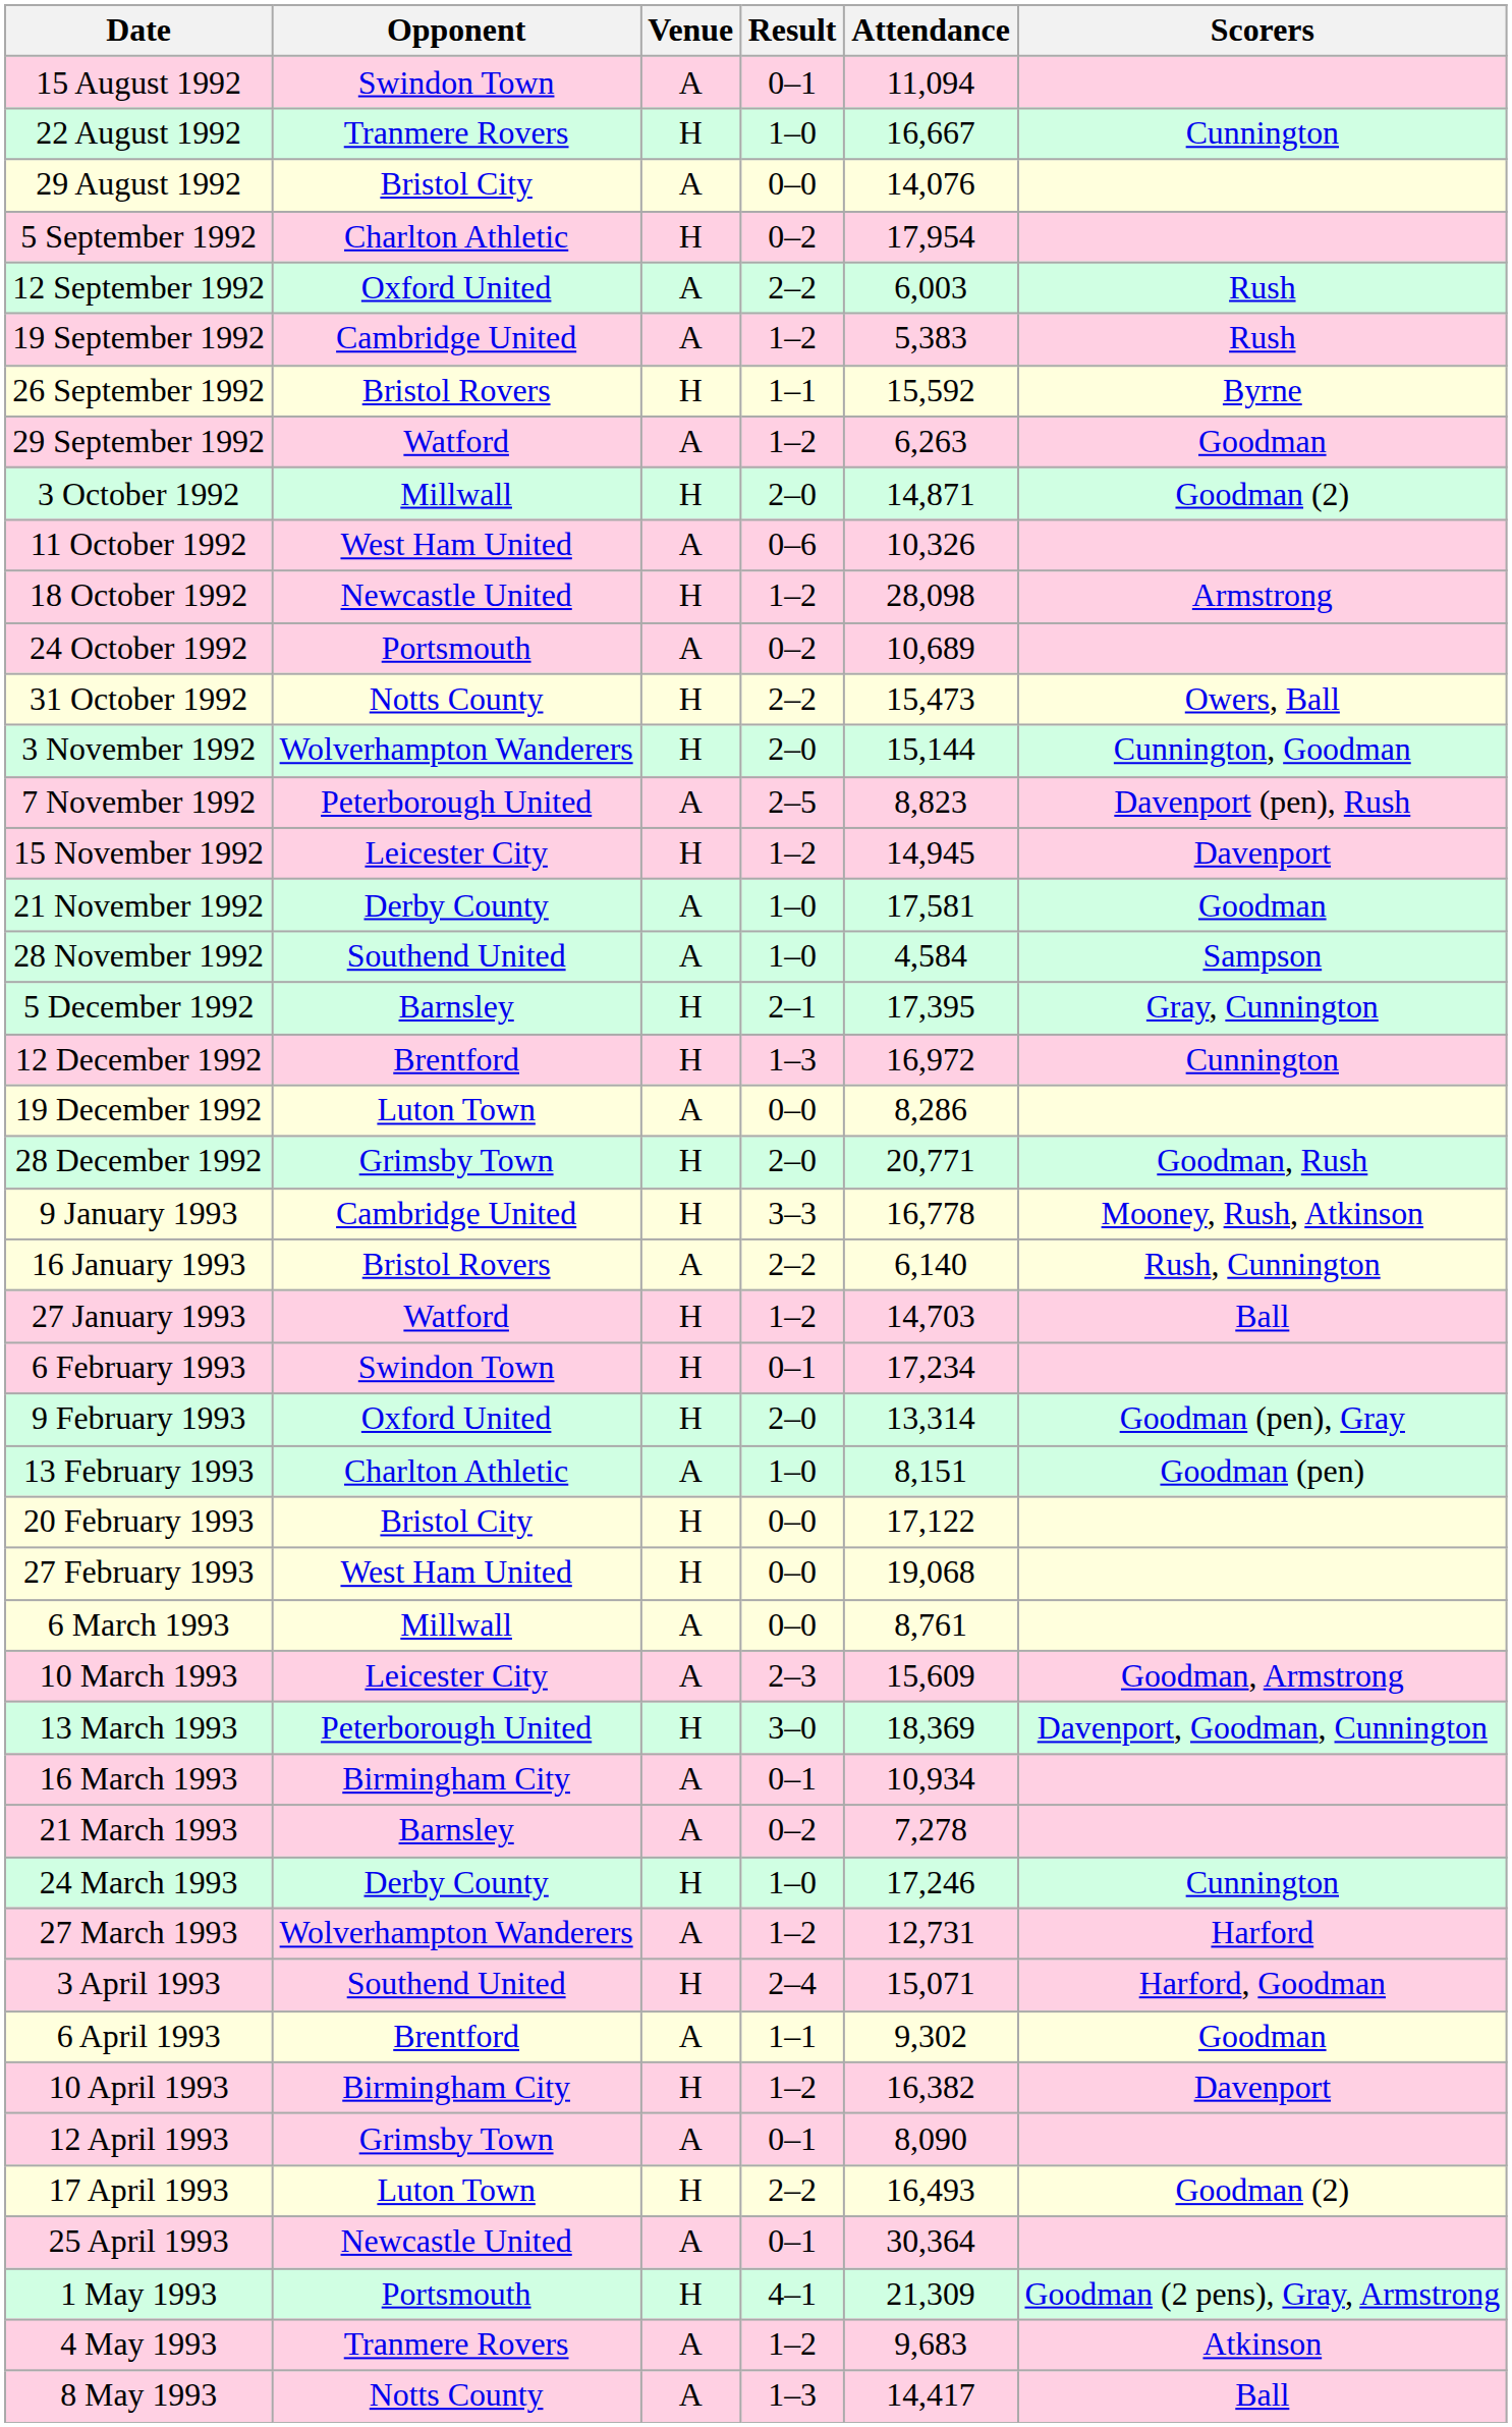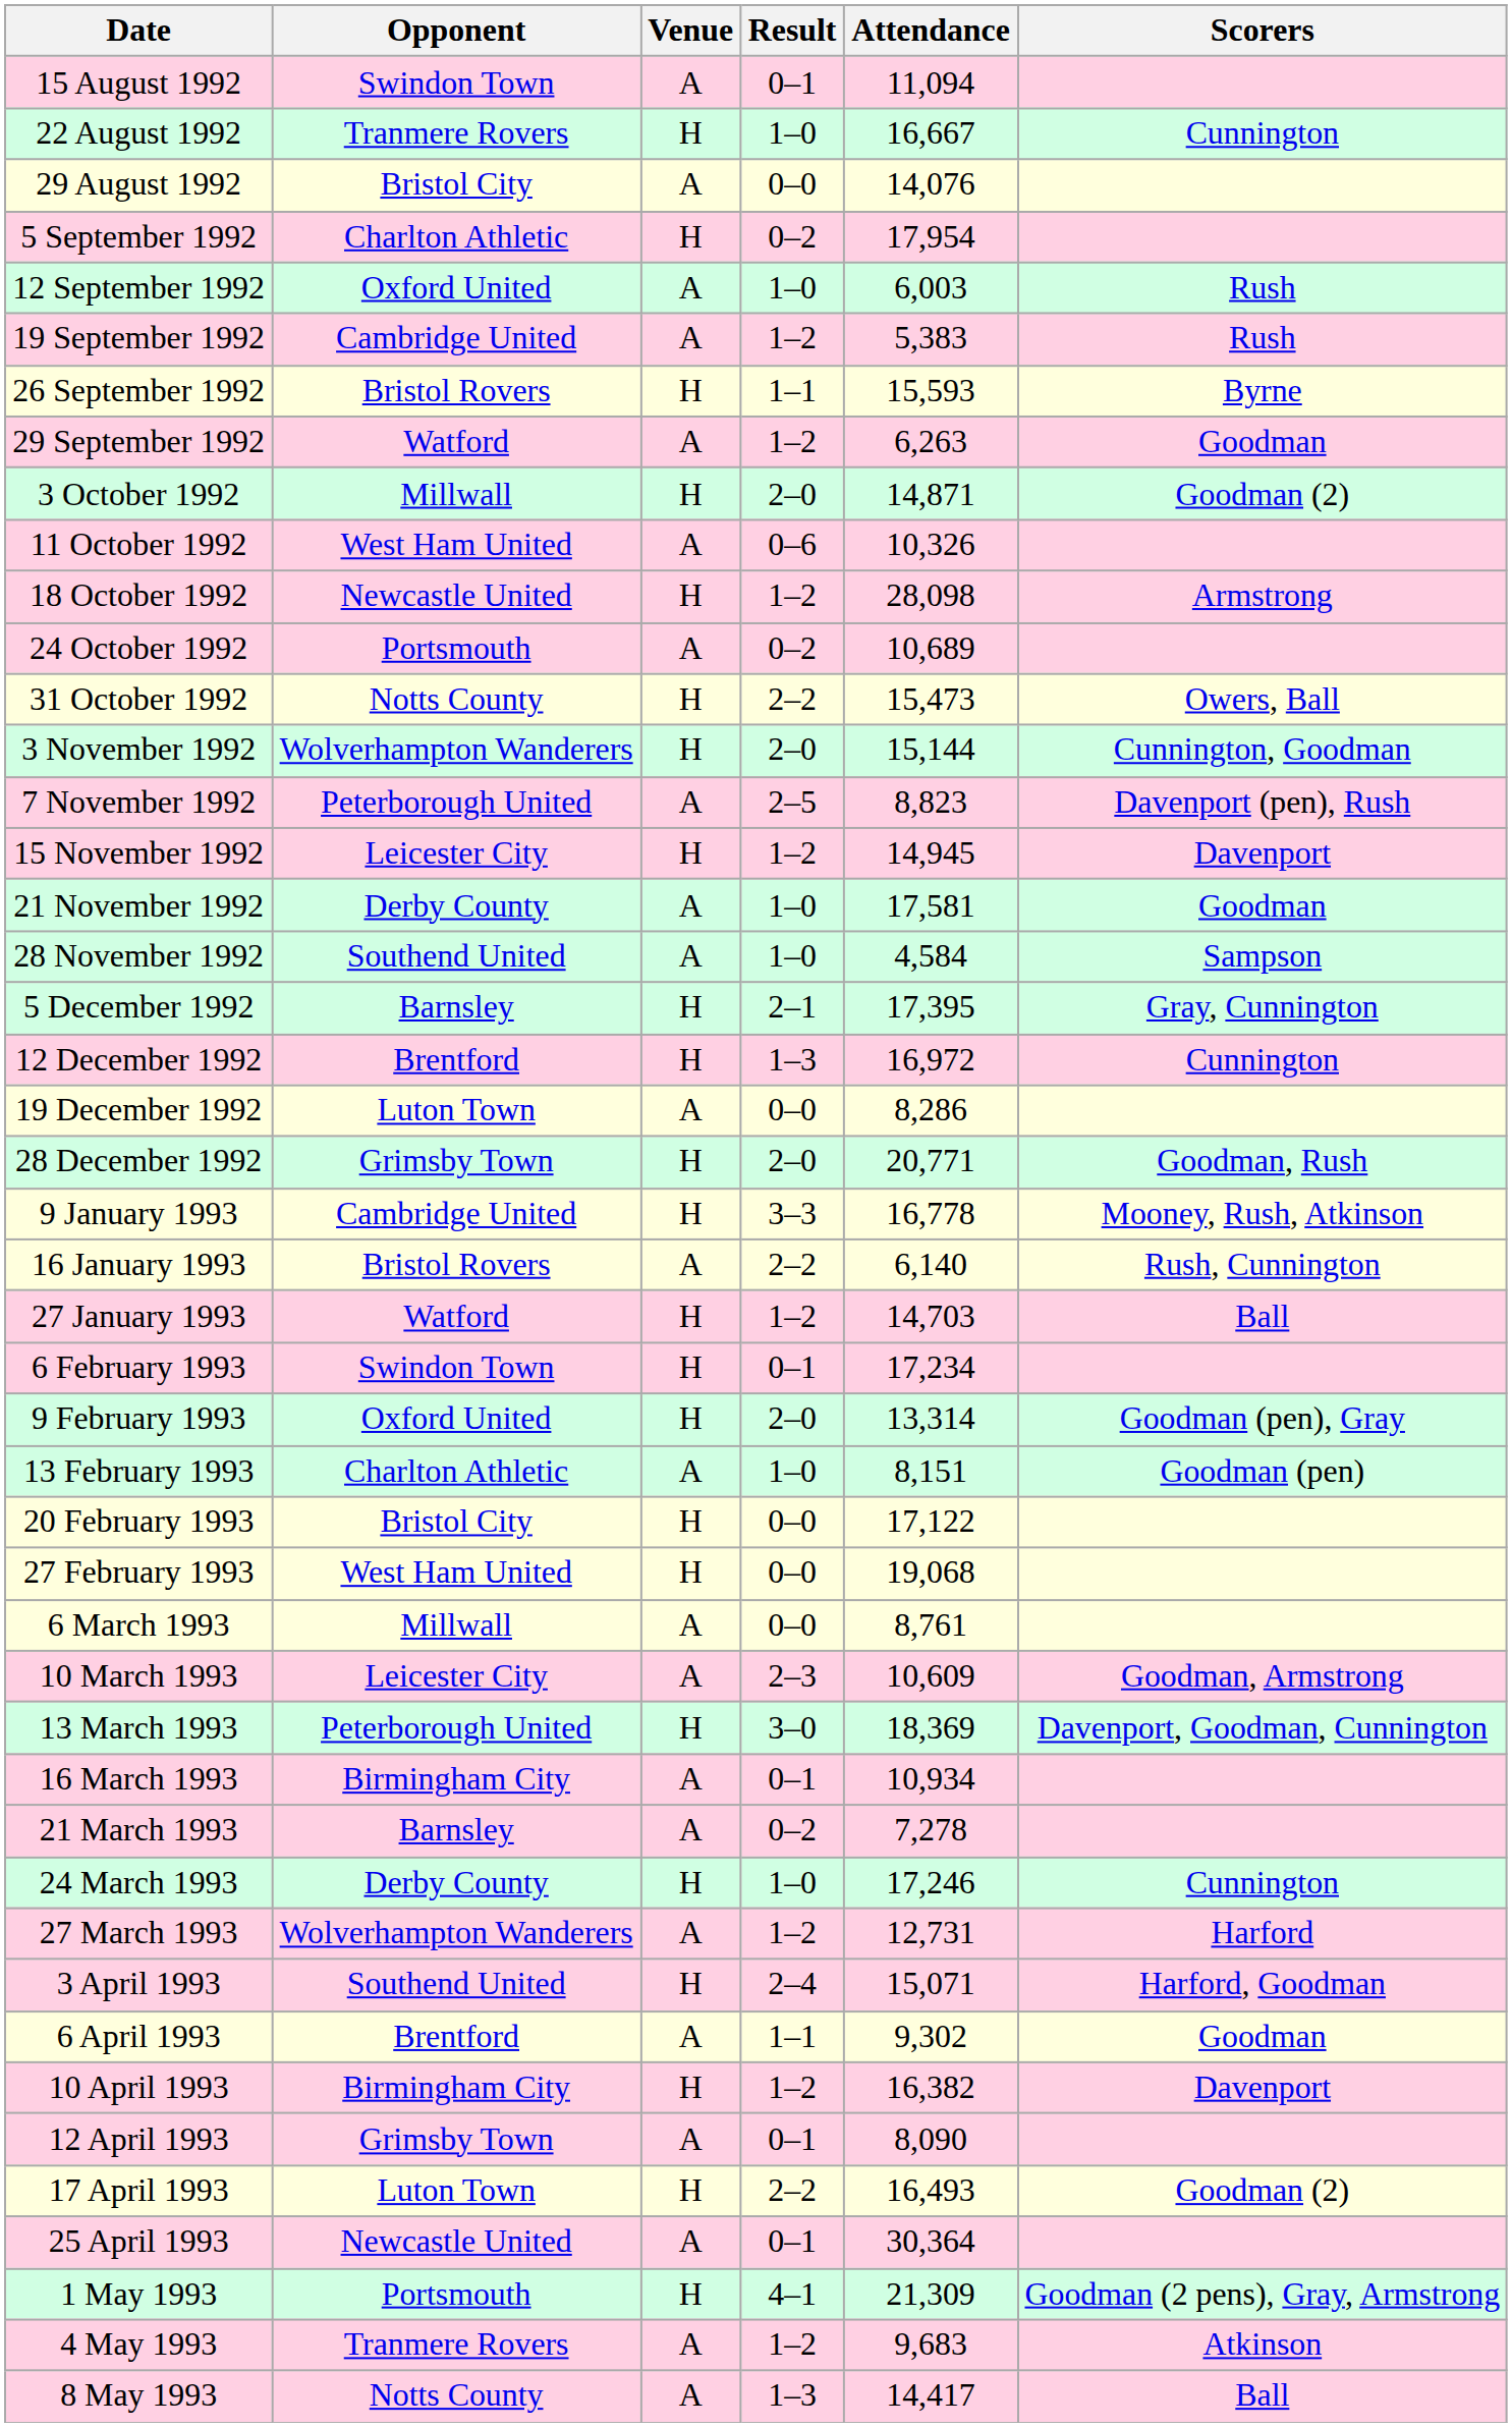12 September 1992 | Result: 2–2 -> 1–0
26 September 1992 | Attendance: 15,592 -> 15,593
10 March 1993 | Attendance: 15,609 -> 10,609
